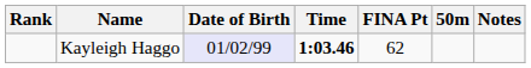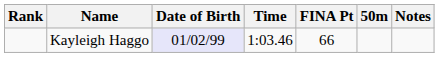Kayleigh Haggo | Time: bold -> normal
Kayleigh Haggo | FINA Pt: 62 -> 66
